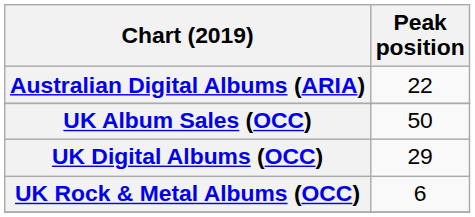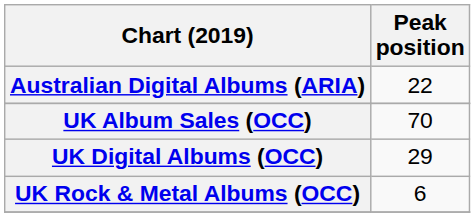UK Album Sales (OCC) | Peak position: 50 -> 70
